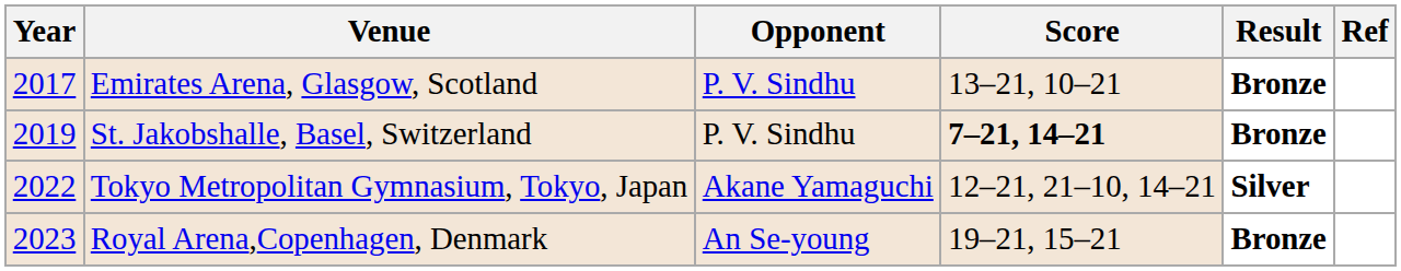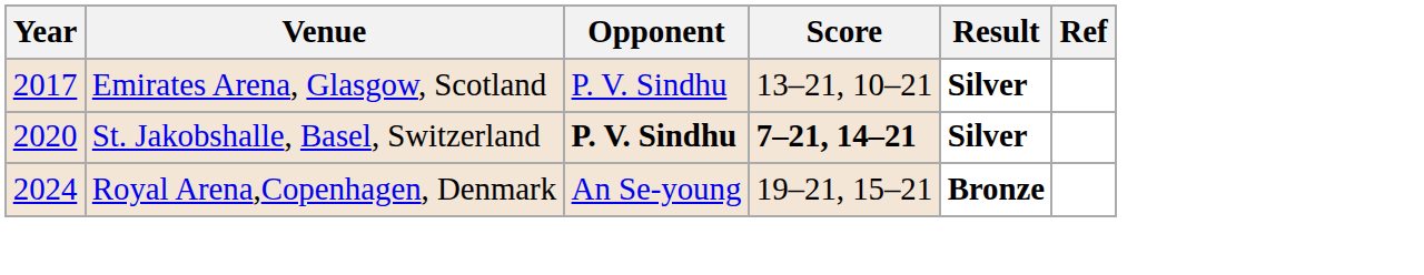Emirates Arena, Glasgow, Scotland | Result: Bronze -> Silver
St. Jakobshalle, Basel, Switzerland | Year: 2019 -> 2020
St. Jakobshalle, Basel, Switzerland | Opponent: normal -> bold
St. Jakobshalle, Basel, Switzerland | Result: Bronze -> Silver
- row: 2022 | Tokyo Metropolitan Gymnasium, Tokyo, Japan | Akane Yamaguchi | 12–21, 21–10, 14–21 | Silver
Royal Arena,Copenhagen, Denmark | Year: 2023 -> 2024
